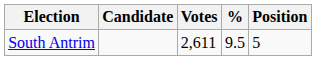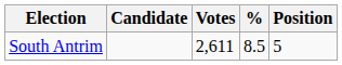South Antrim | %: 9.5 -> 8.5
